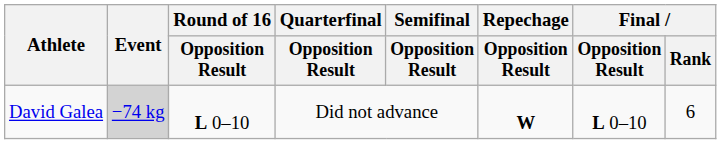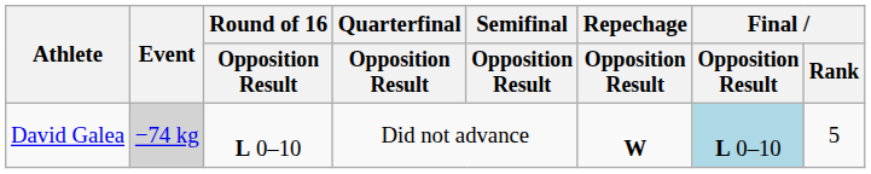David Galea | Final / Opposition Result: no background -> lightblue background
David Galea | Final / Rank: 6 -> 5
